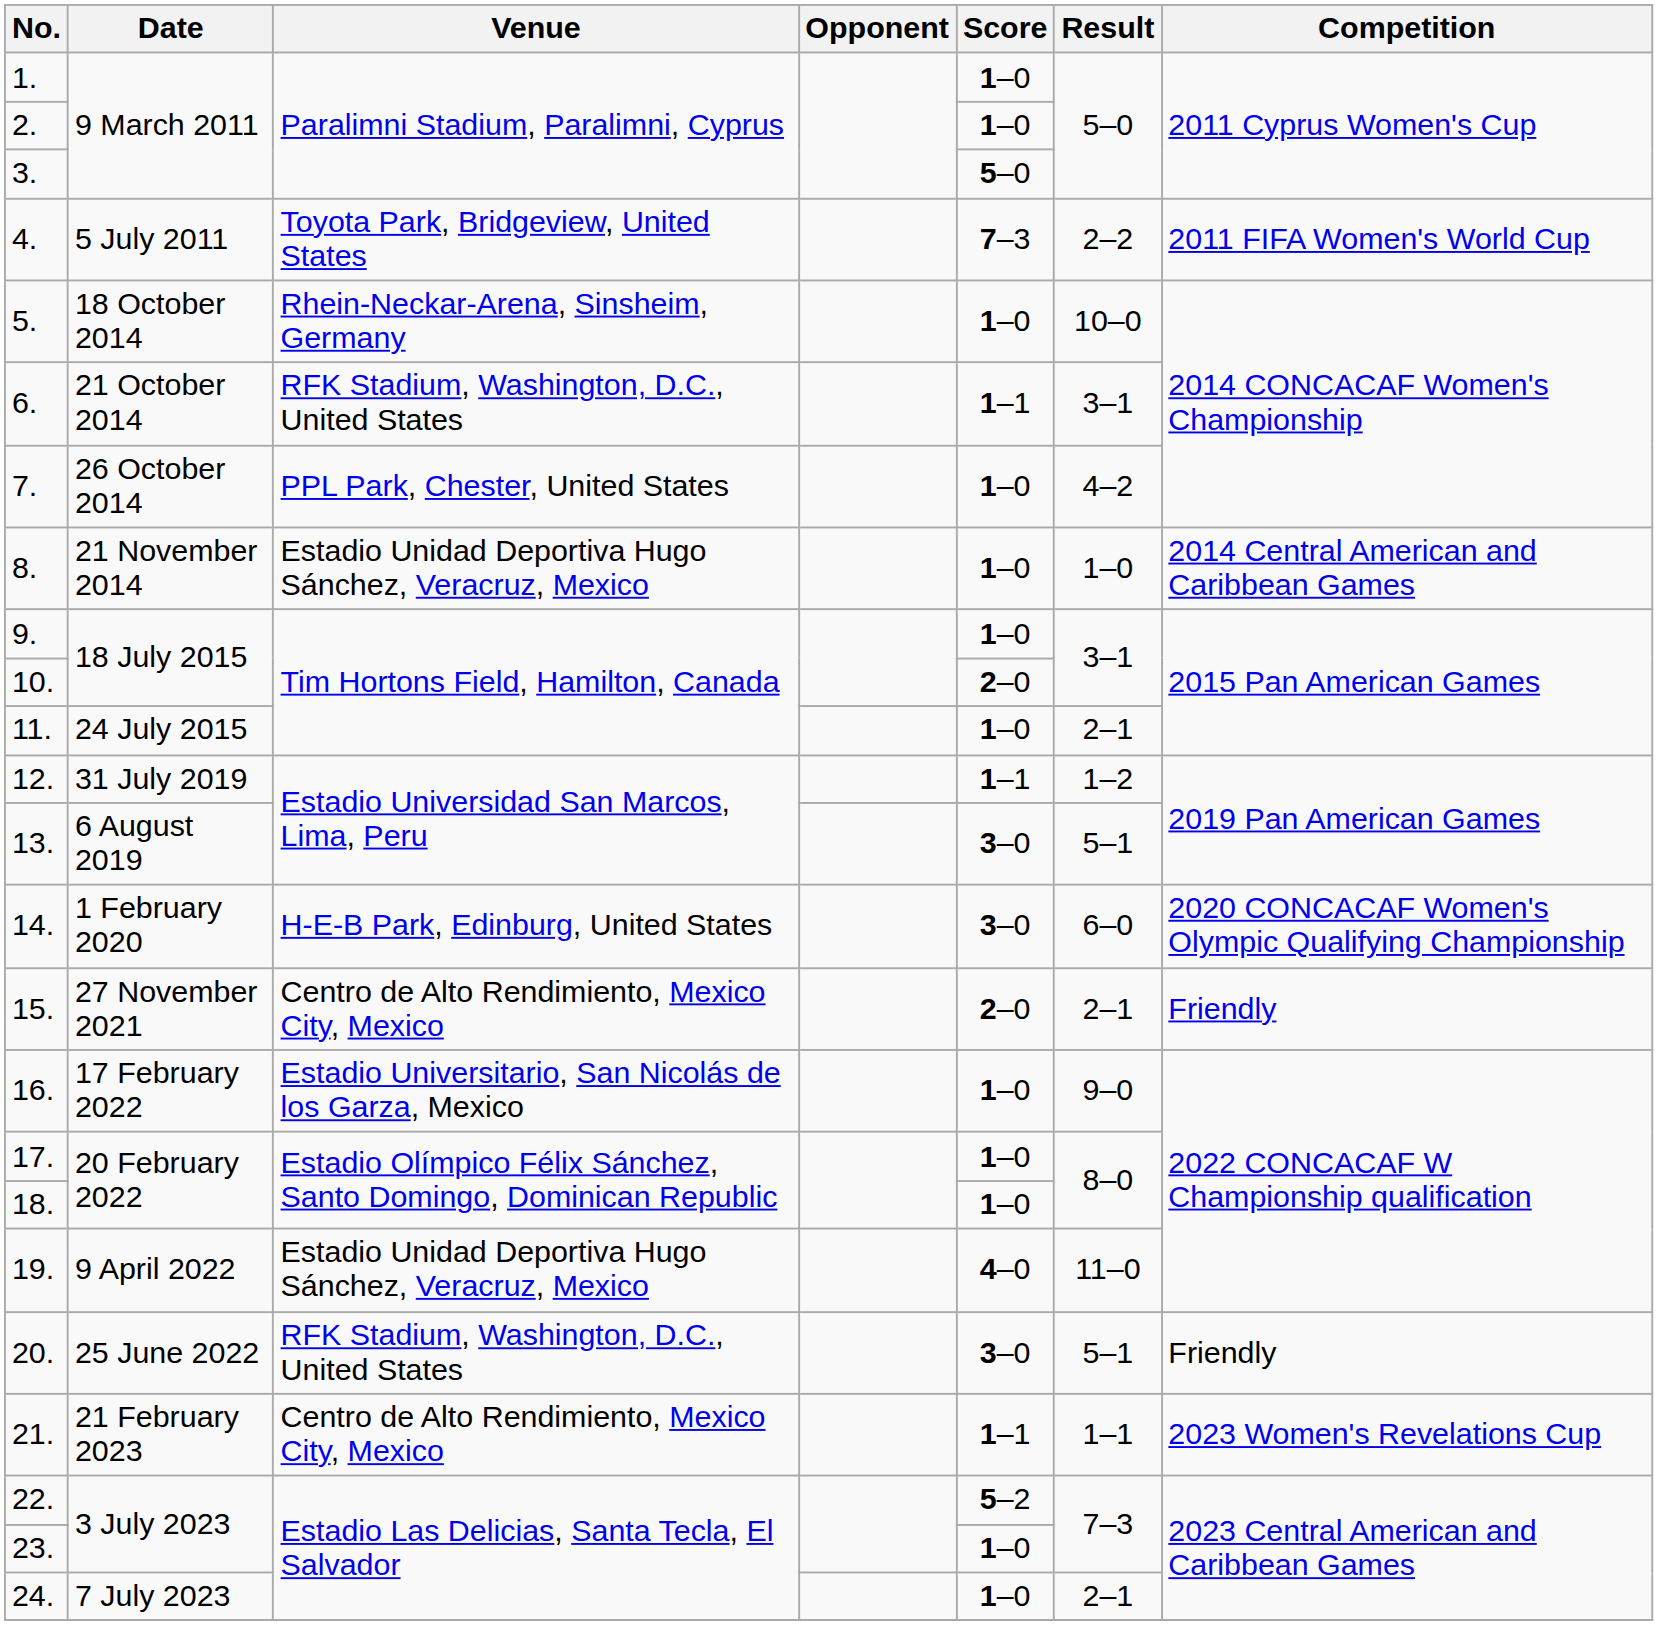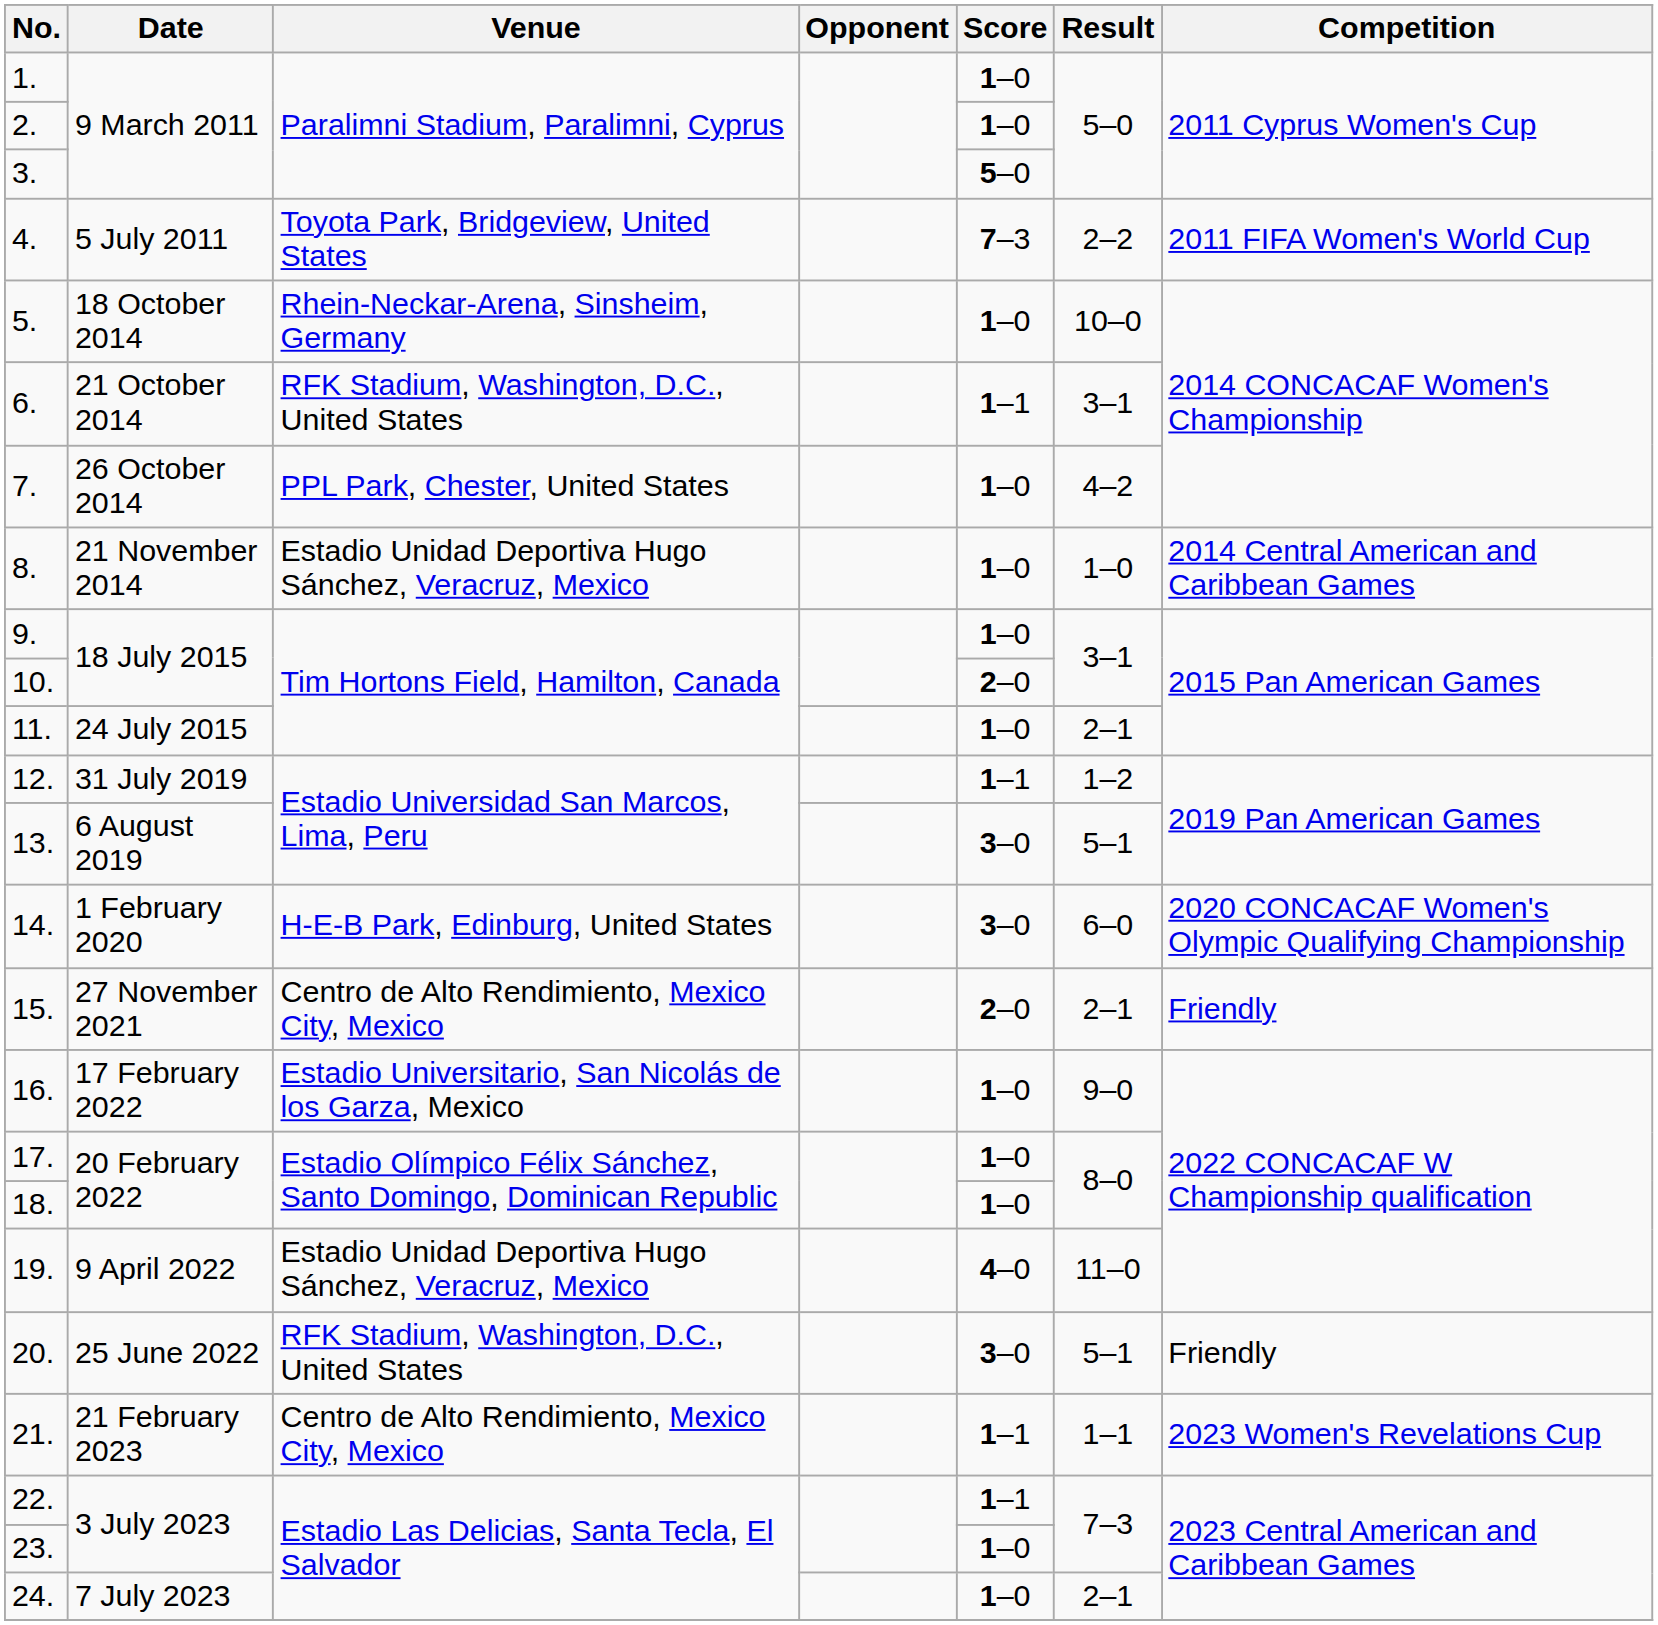22. | Score: 5–2 -> 1–1
